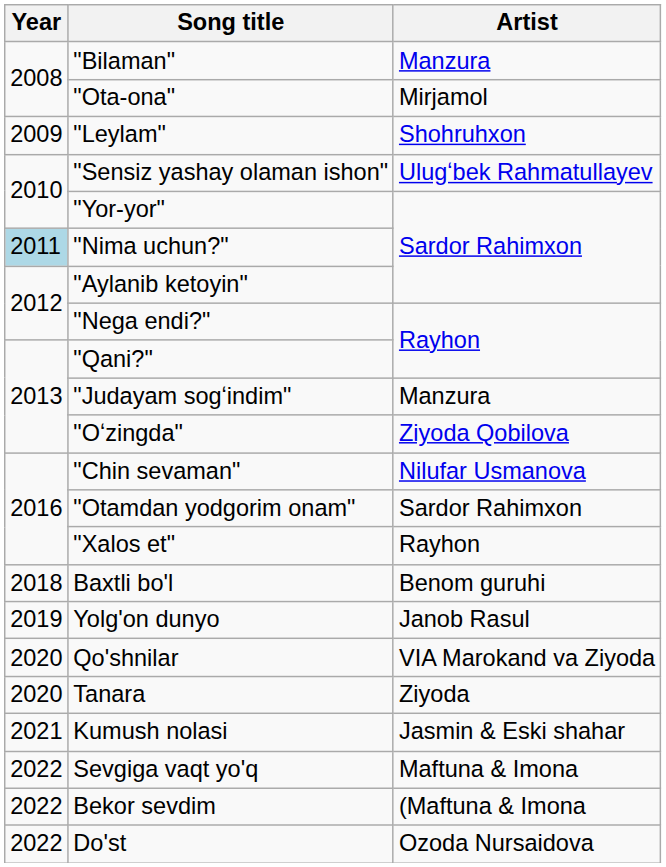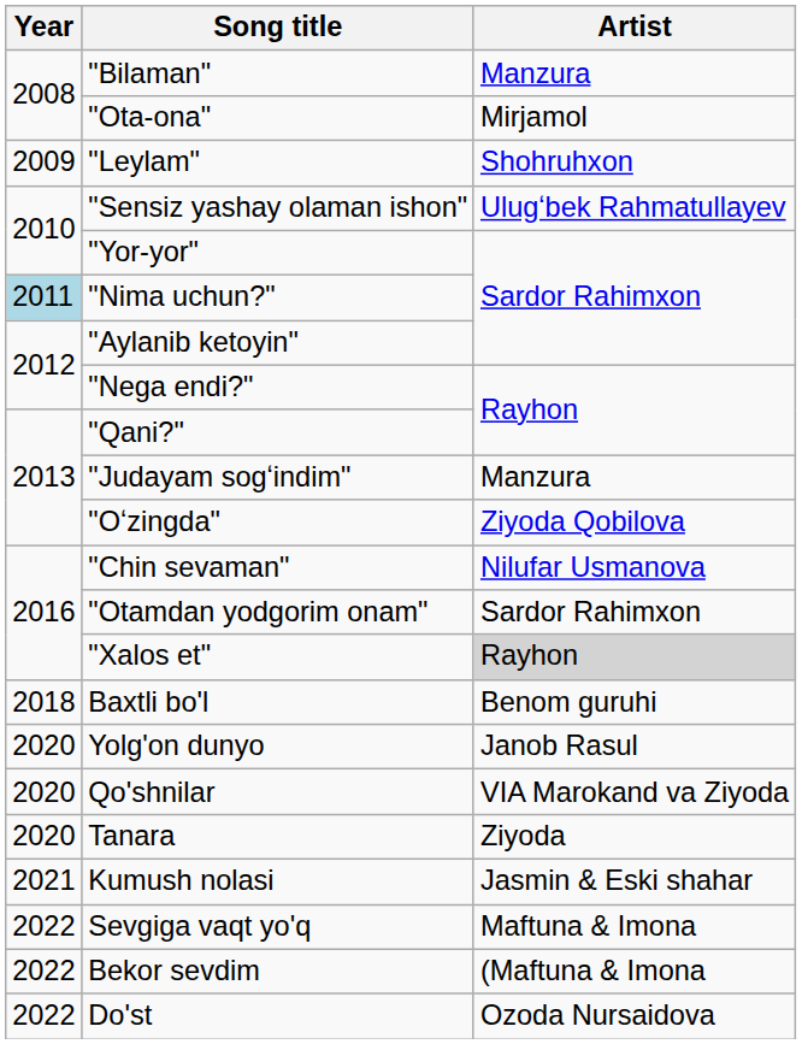"Xalos et" | Artist: no background -> lightgrey background
Yolg'on dunyo | Year: 2019 -> 2020
